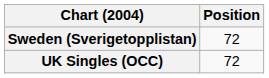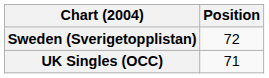UK Singles (OCC) | Position: 72 -> 71
